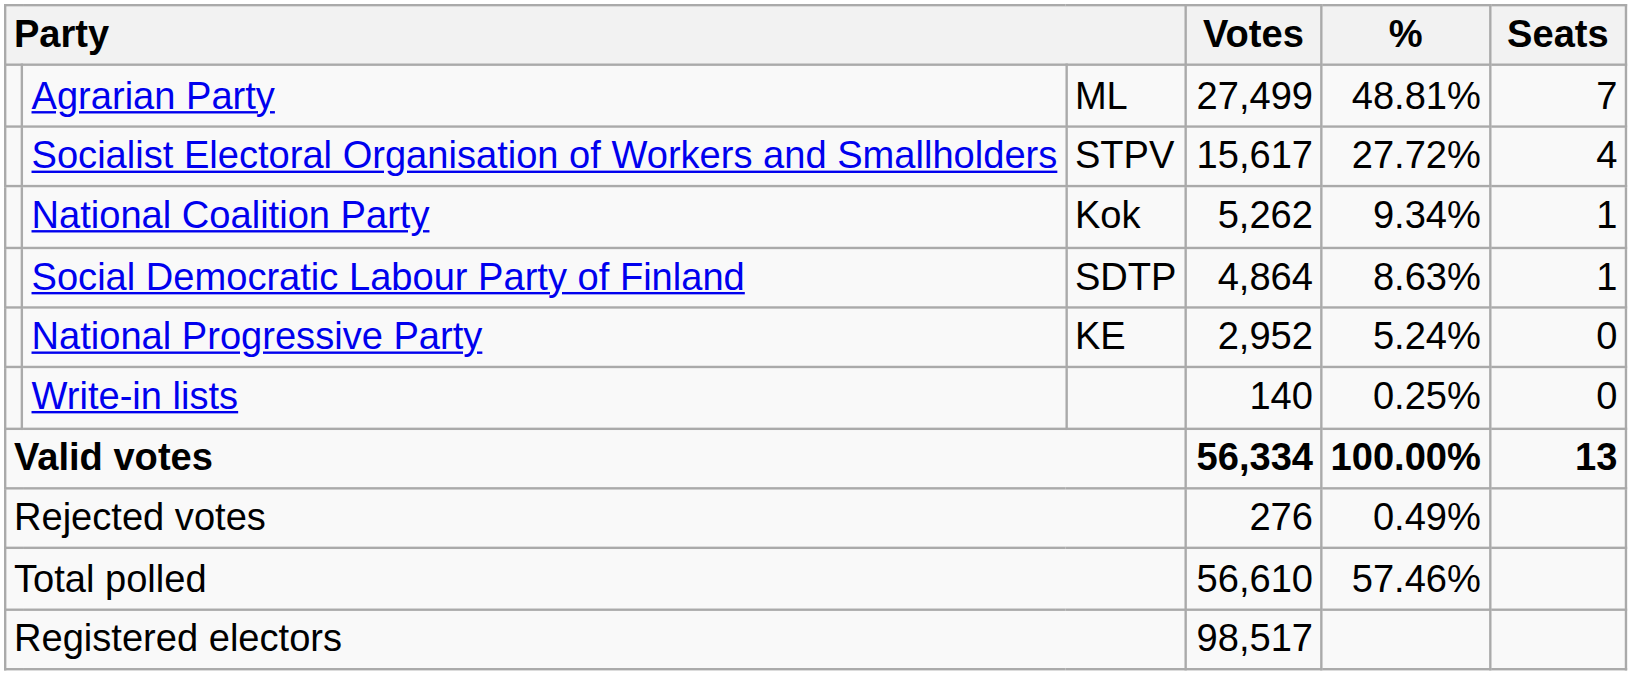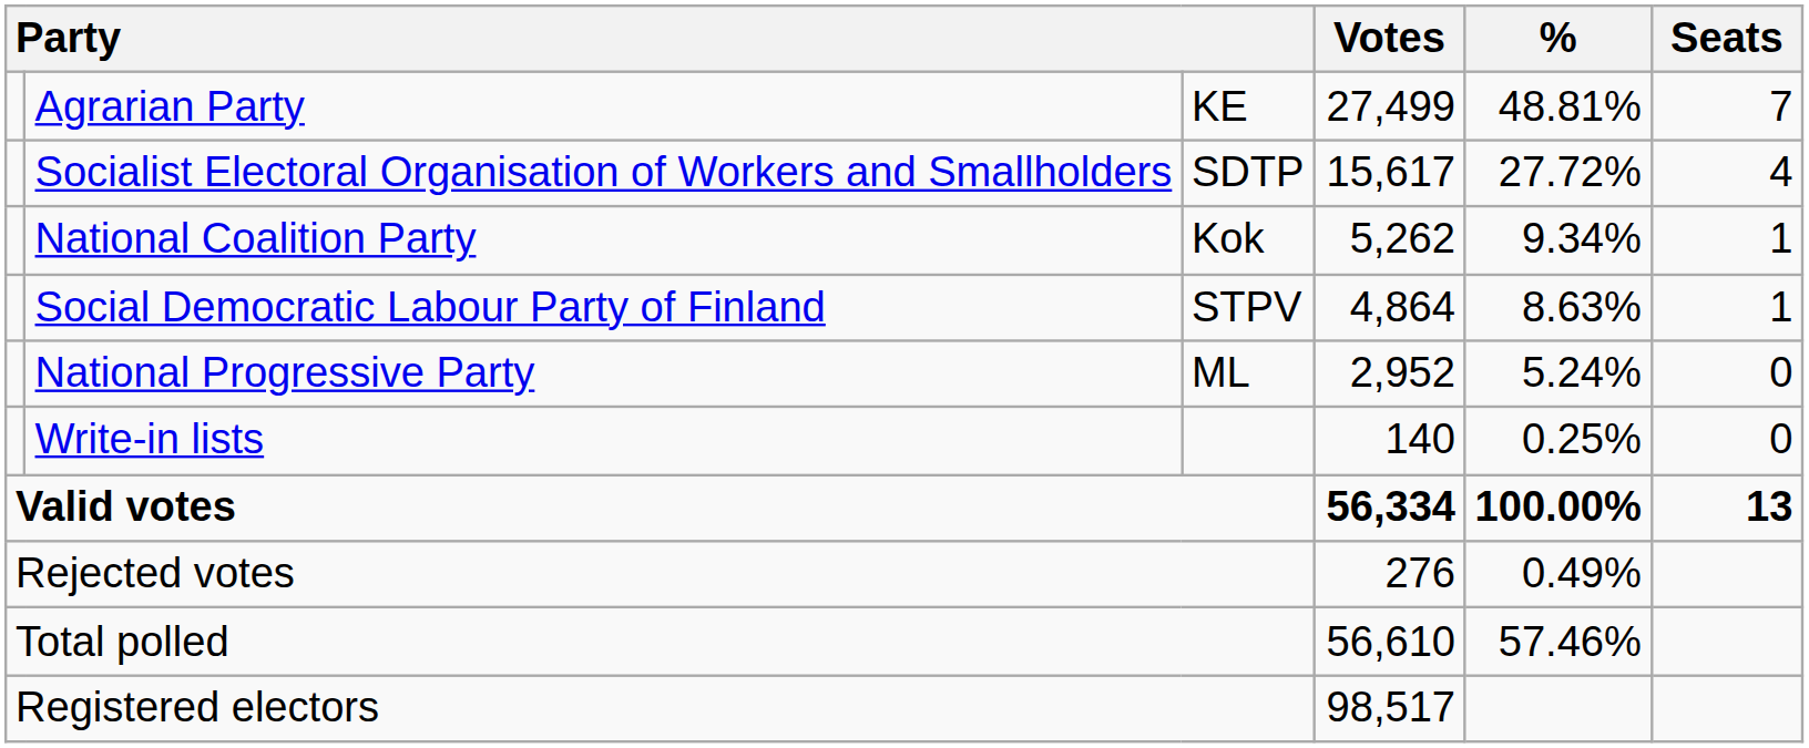Agrarian Party | column 3: ML -> KE
Socialist Electoral Organisation of Workers and Smallholders | column 3: STPV -> SDTP
Social Democratic Labour Party of Finland | column 3: SDTP -> STPV
National Progressive Party | column 3: KE -> ML
